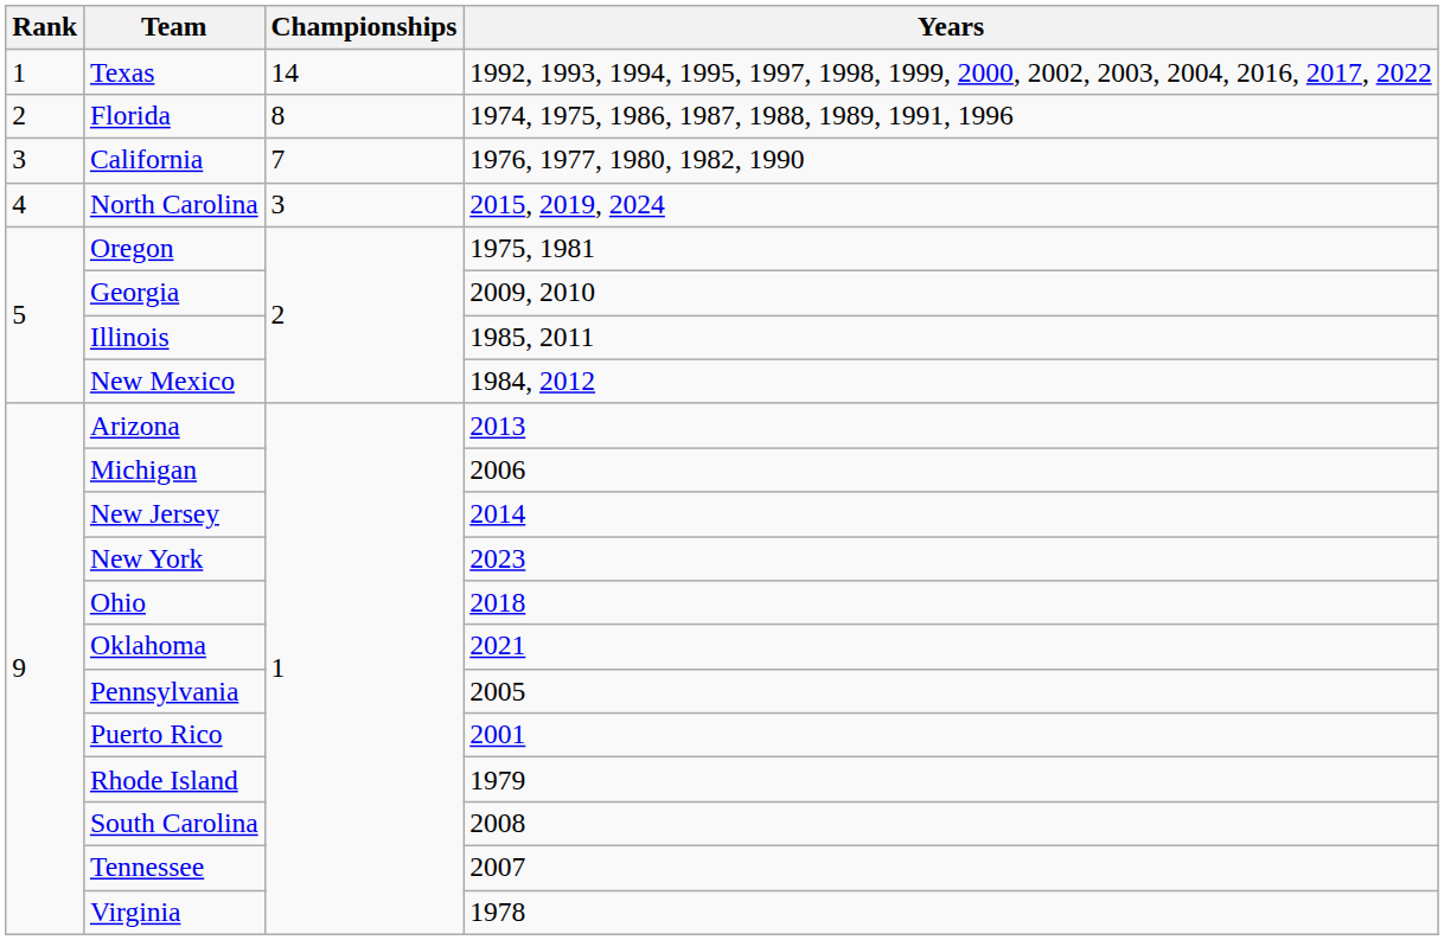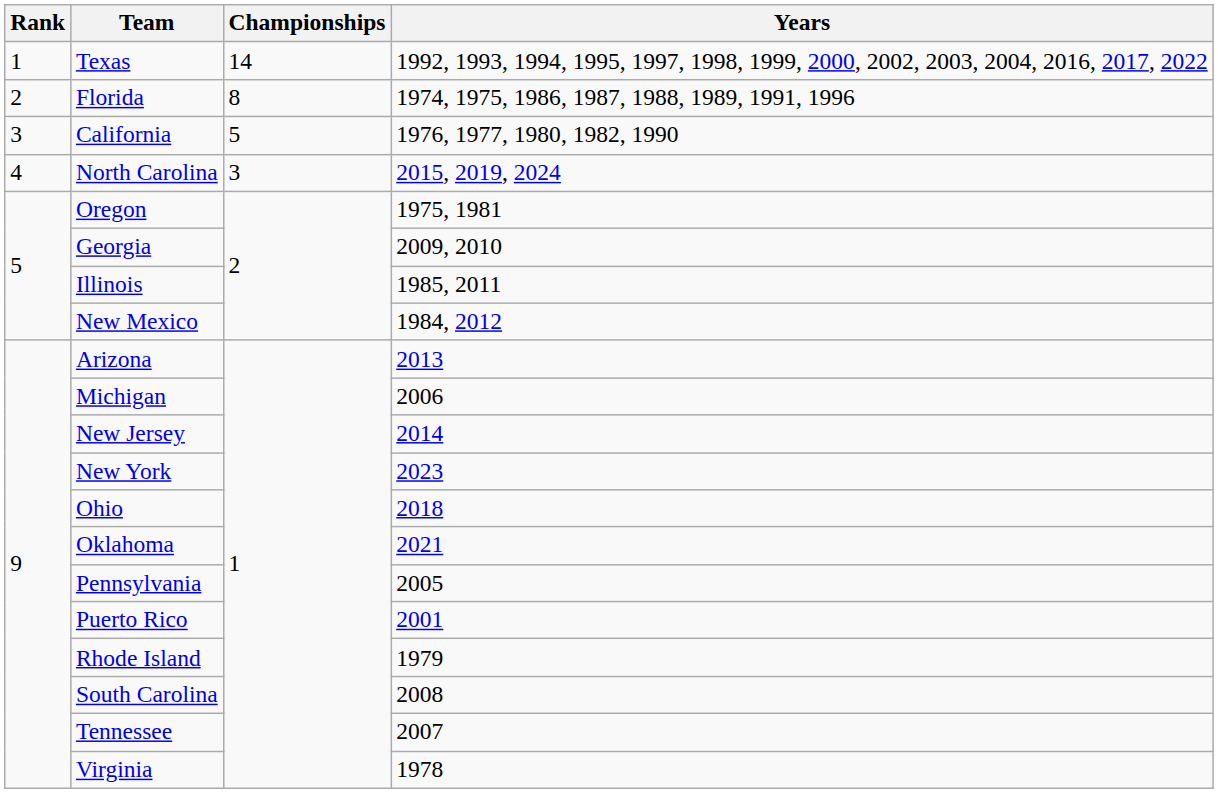California | Championships: 7 -> 5
